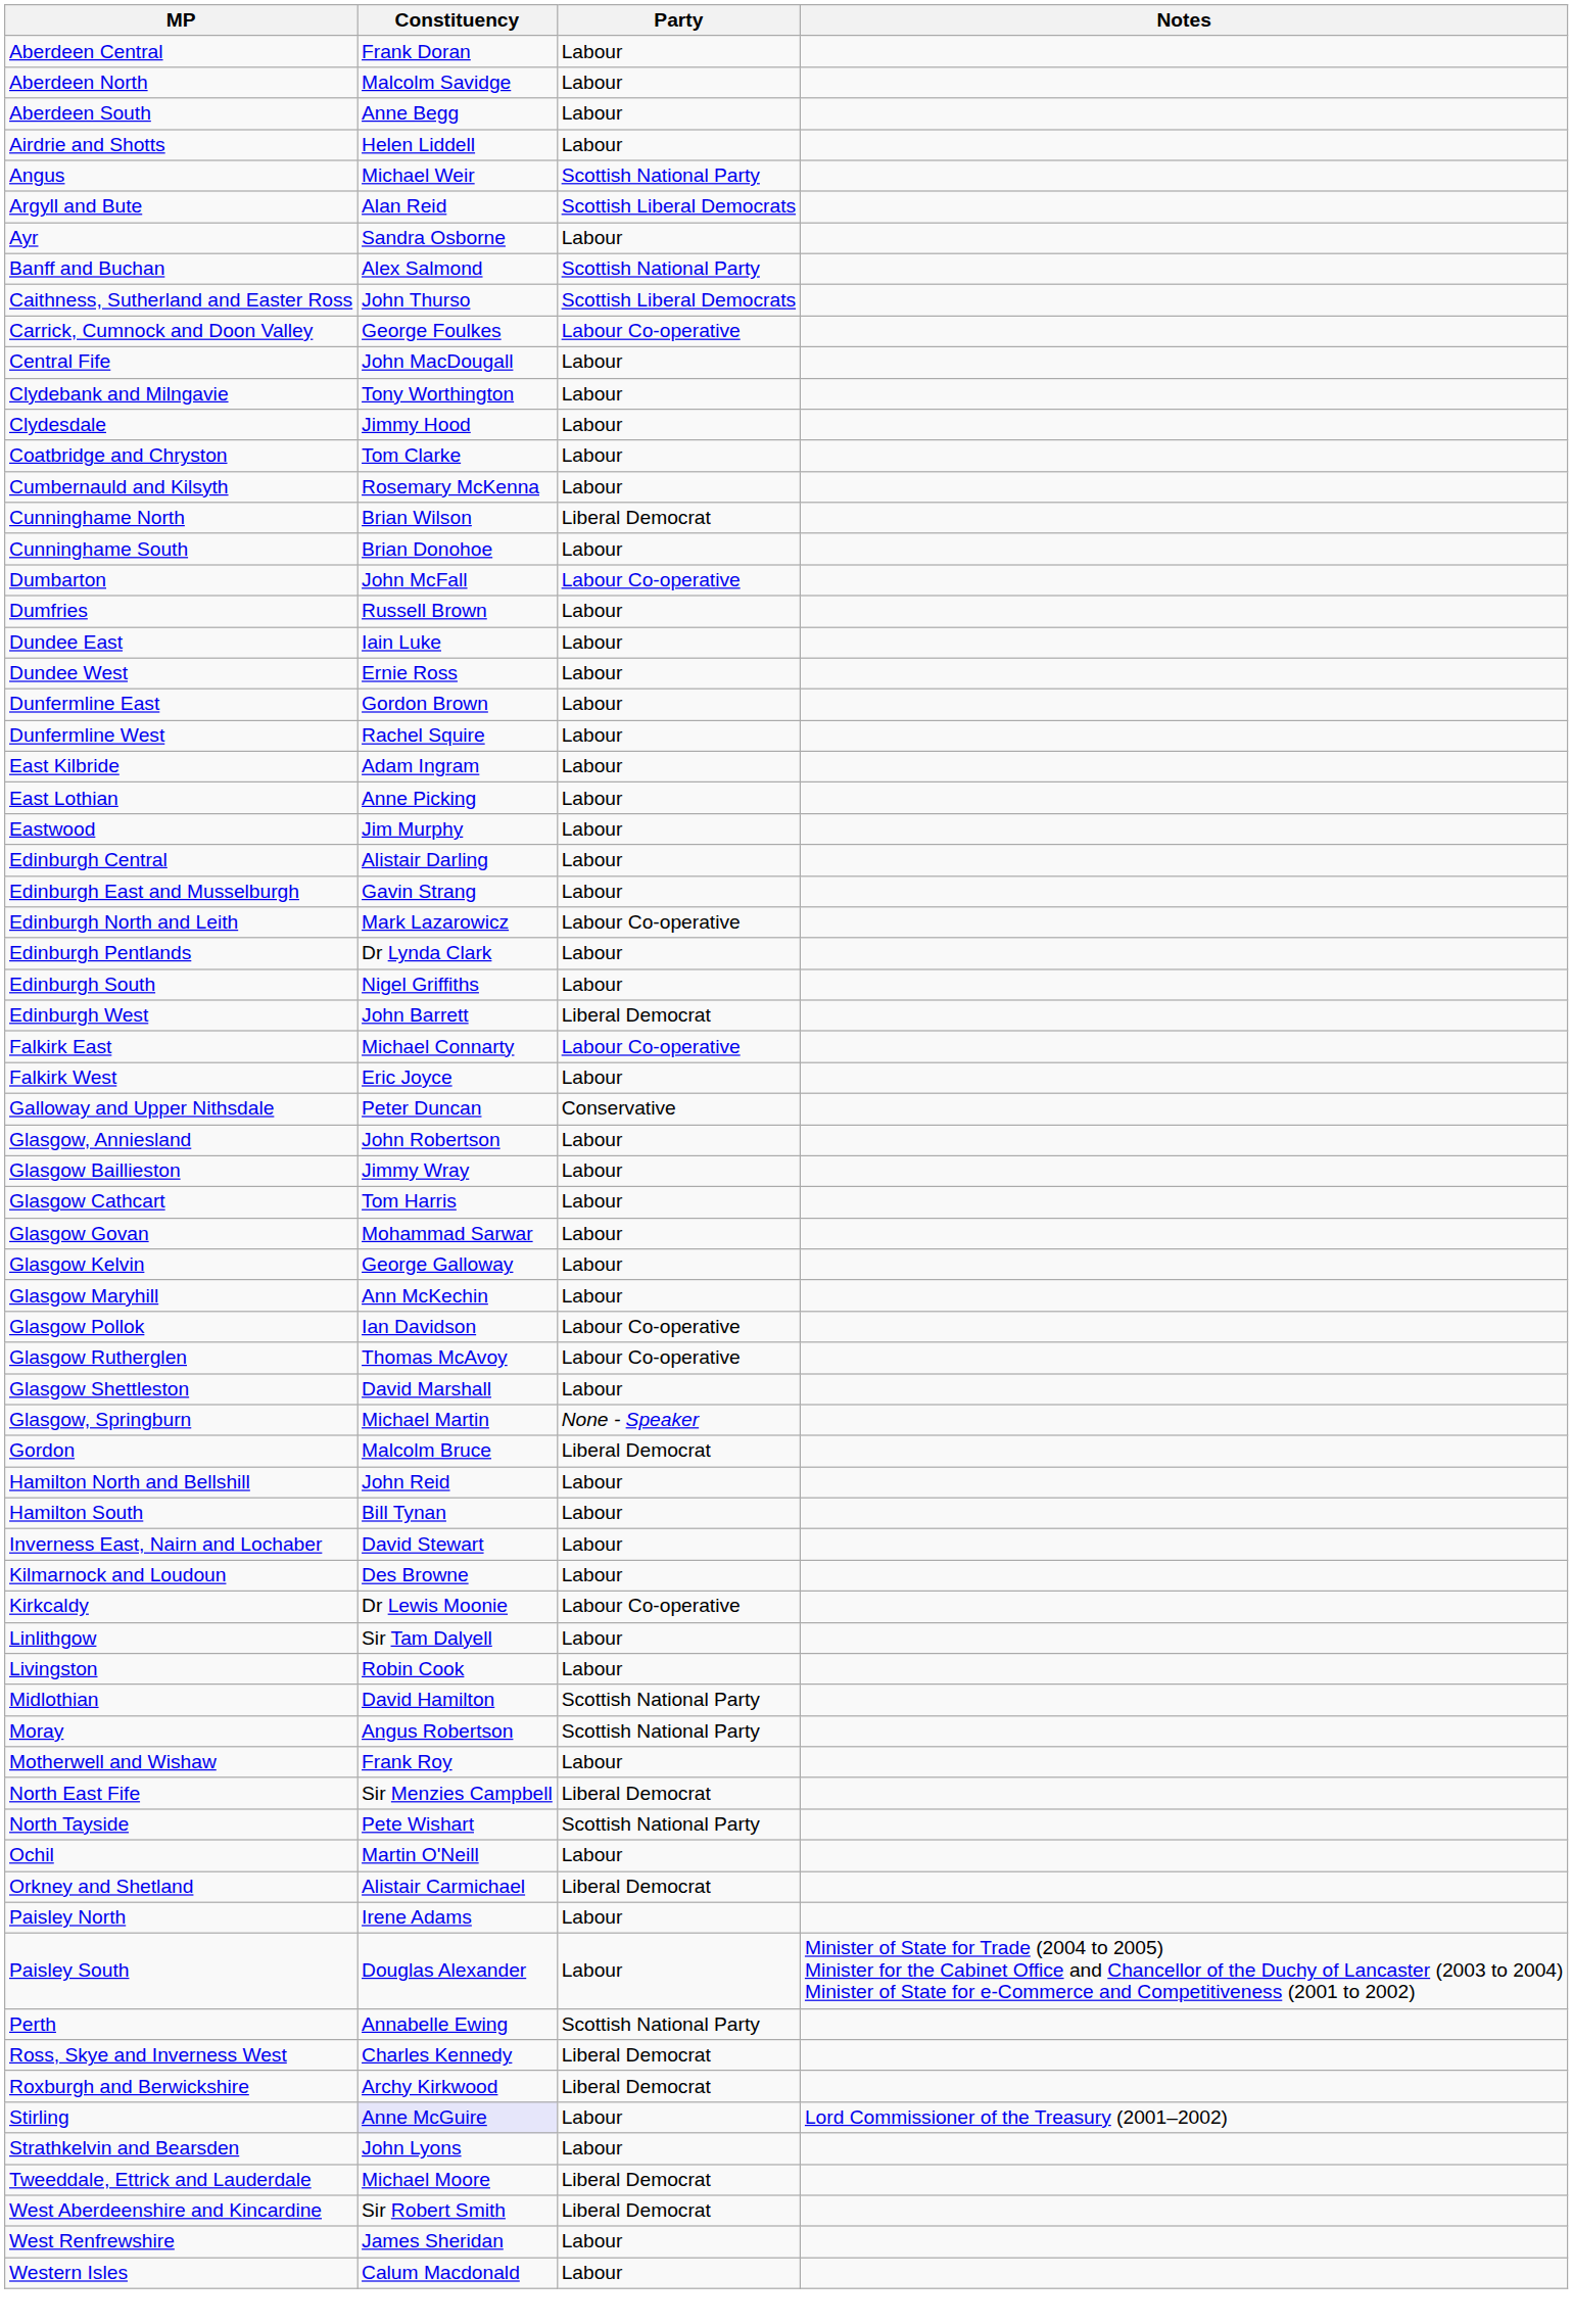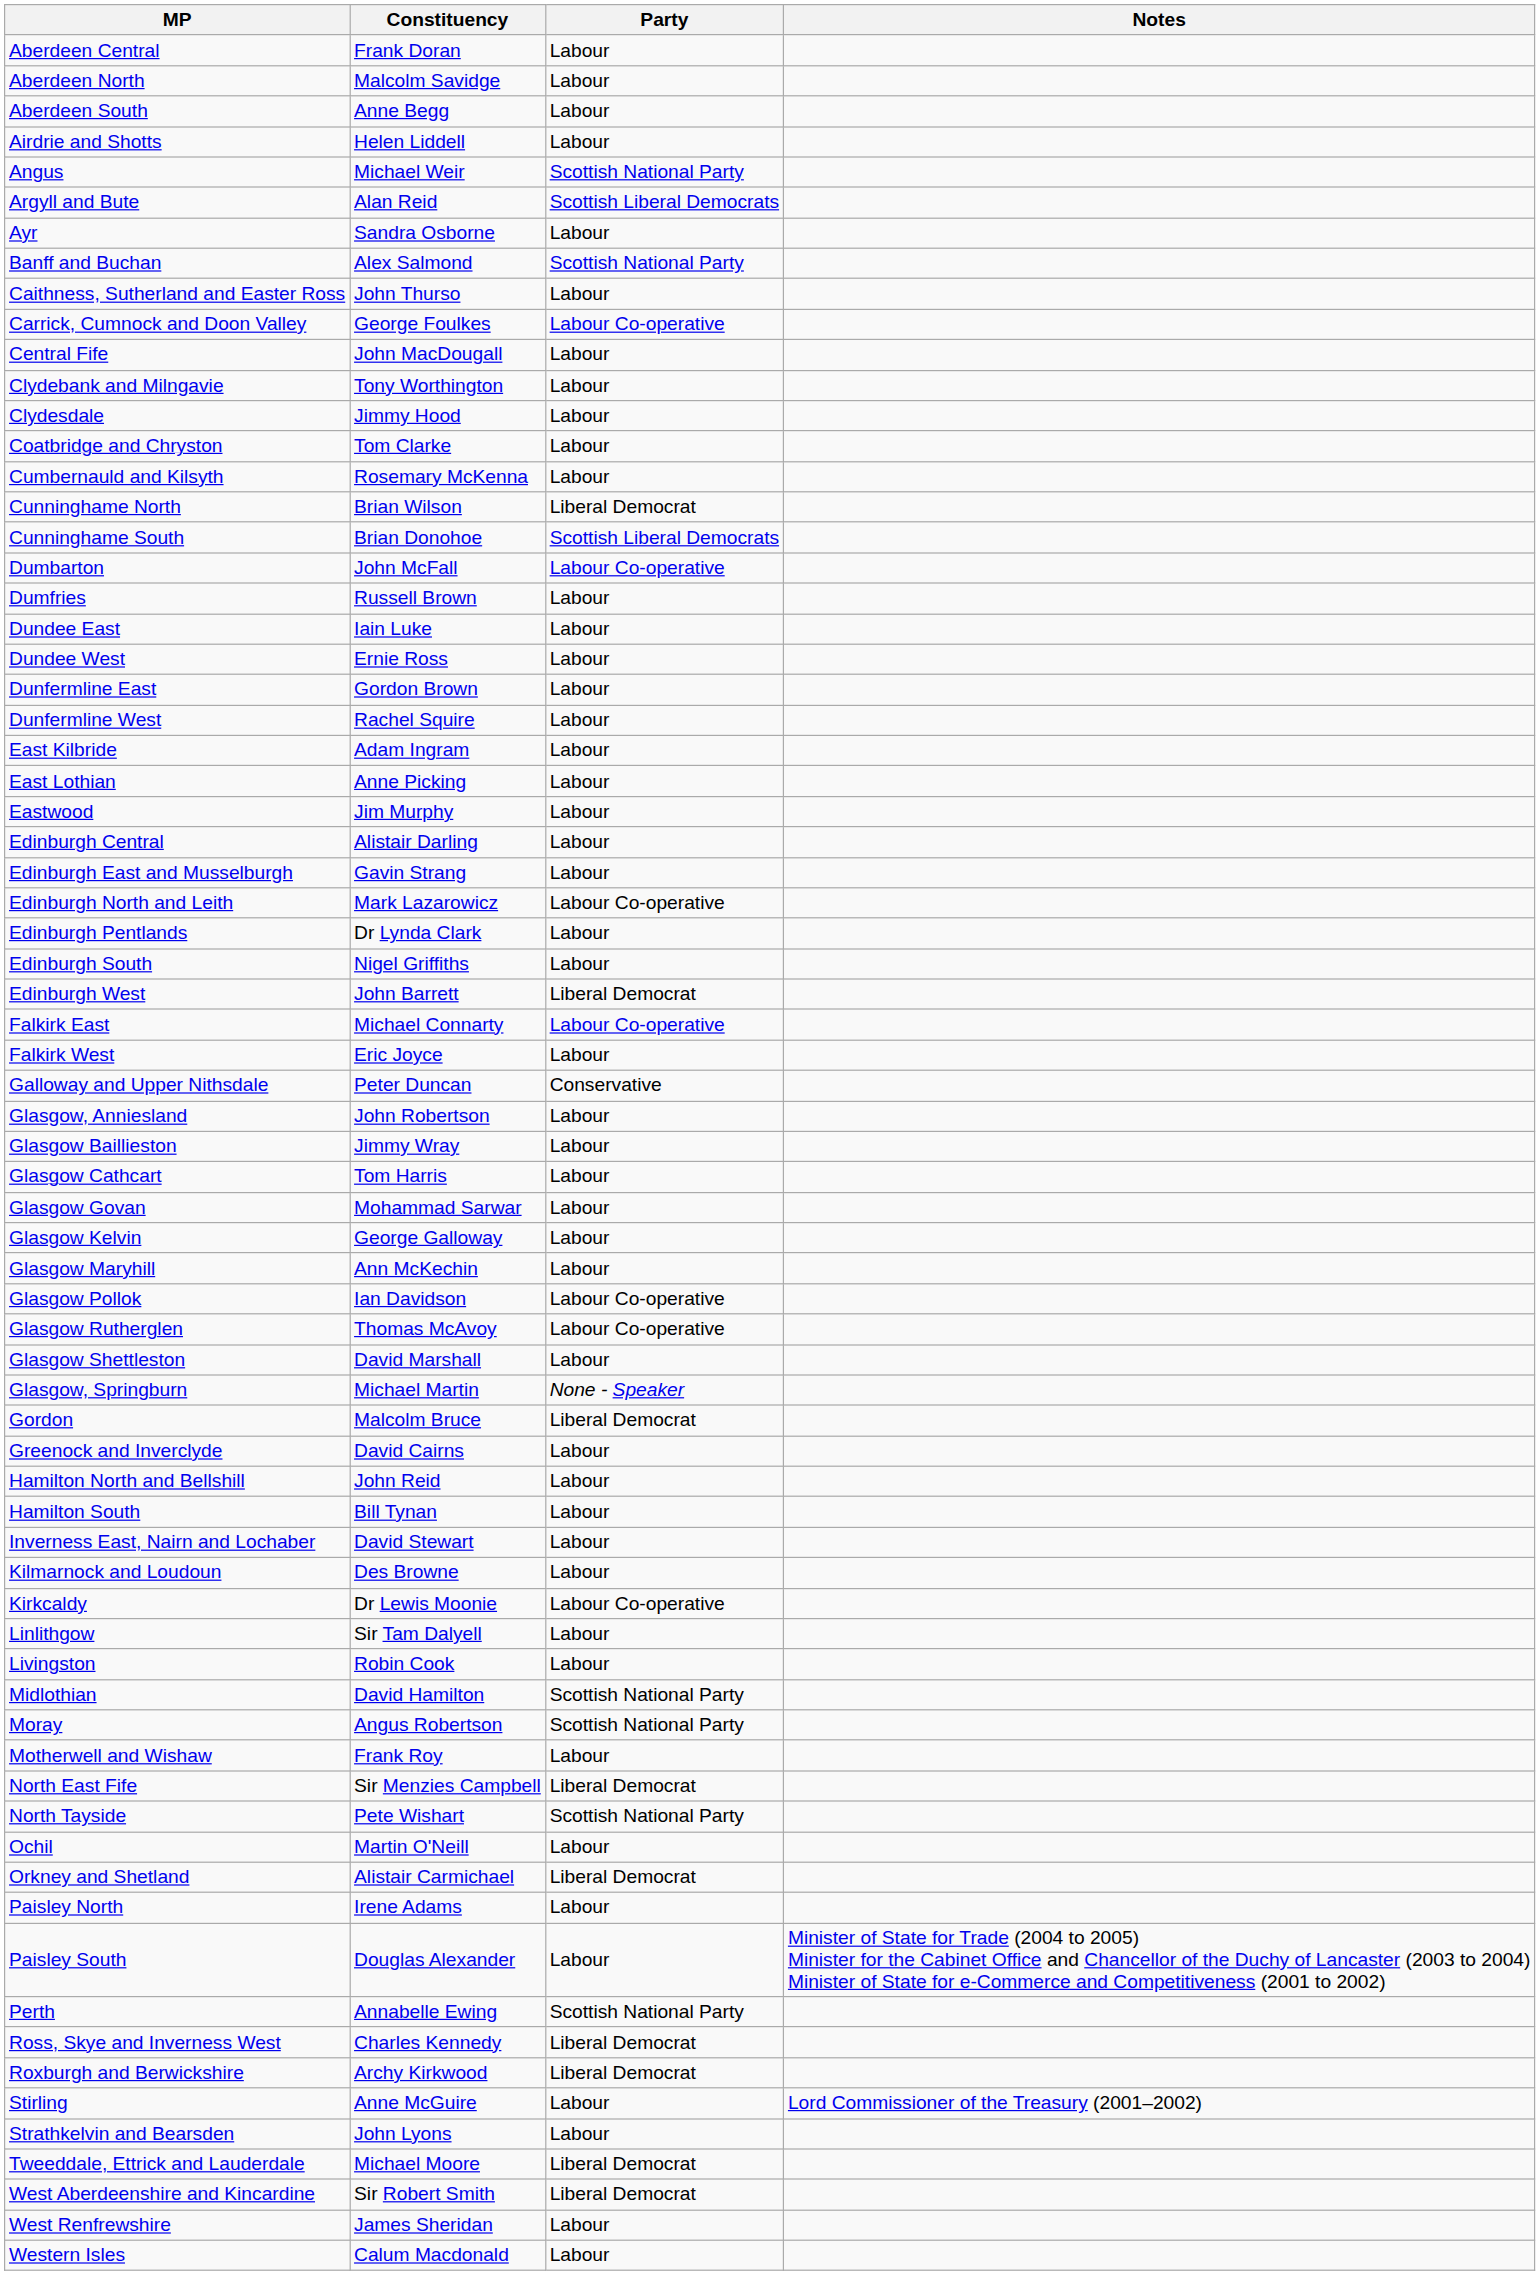Caithness, Sutherland and Easter Ross | Party: Scottish Liberal Democrats -> Labour
Cunninghame South | Party: Labour -> Scottish Liberal Democrats
+ row: Greenock and Inverclyde | David Cairns | Labour
Stirling | Constituency: lavender background -> no background
